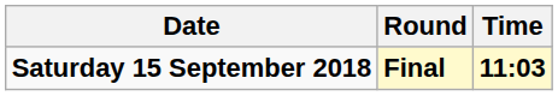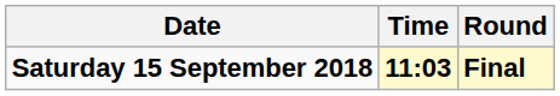columns swapped: Time <-> Round
